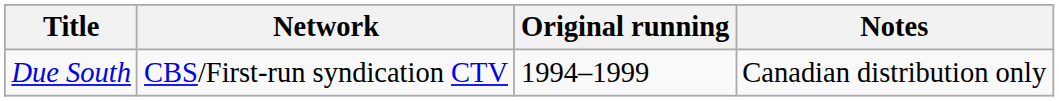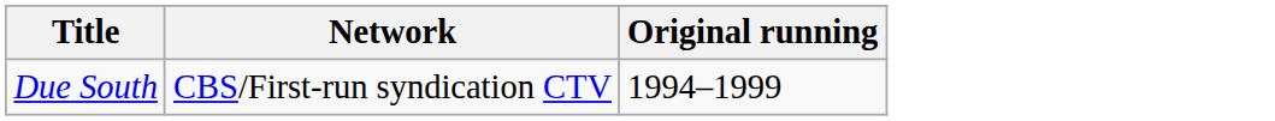- column: Notes | Canadian distribution only
